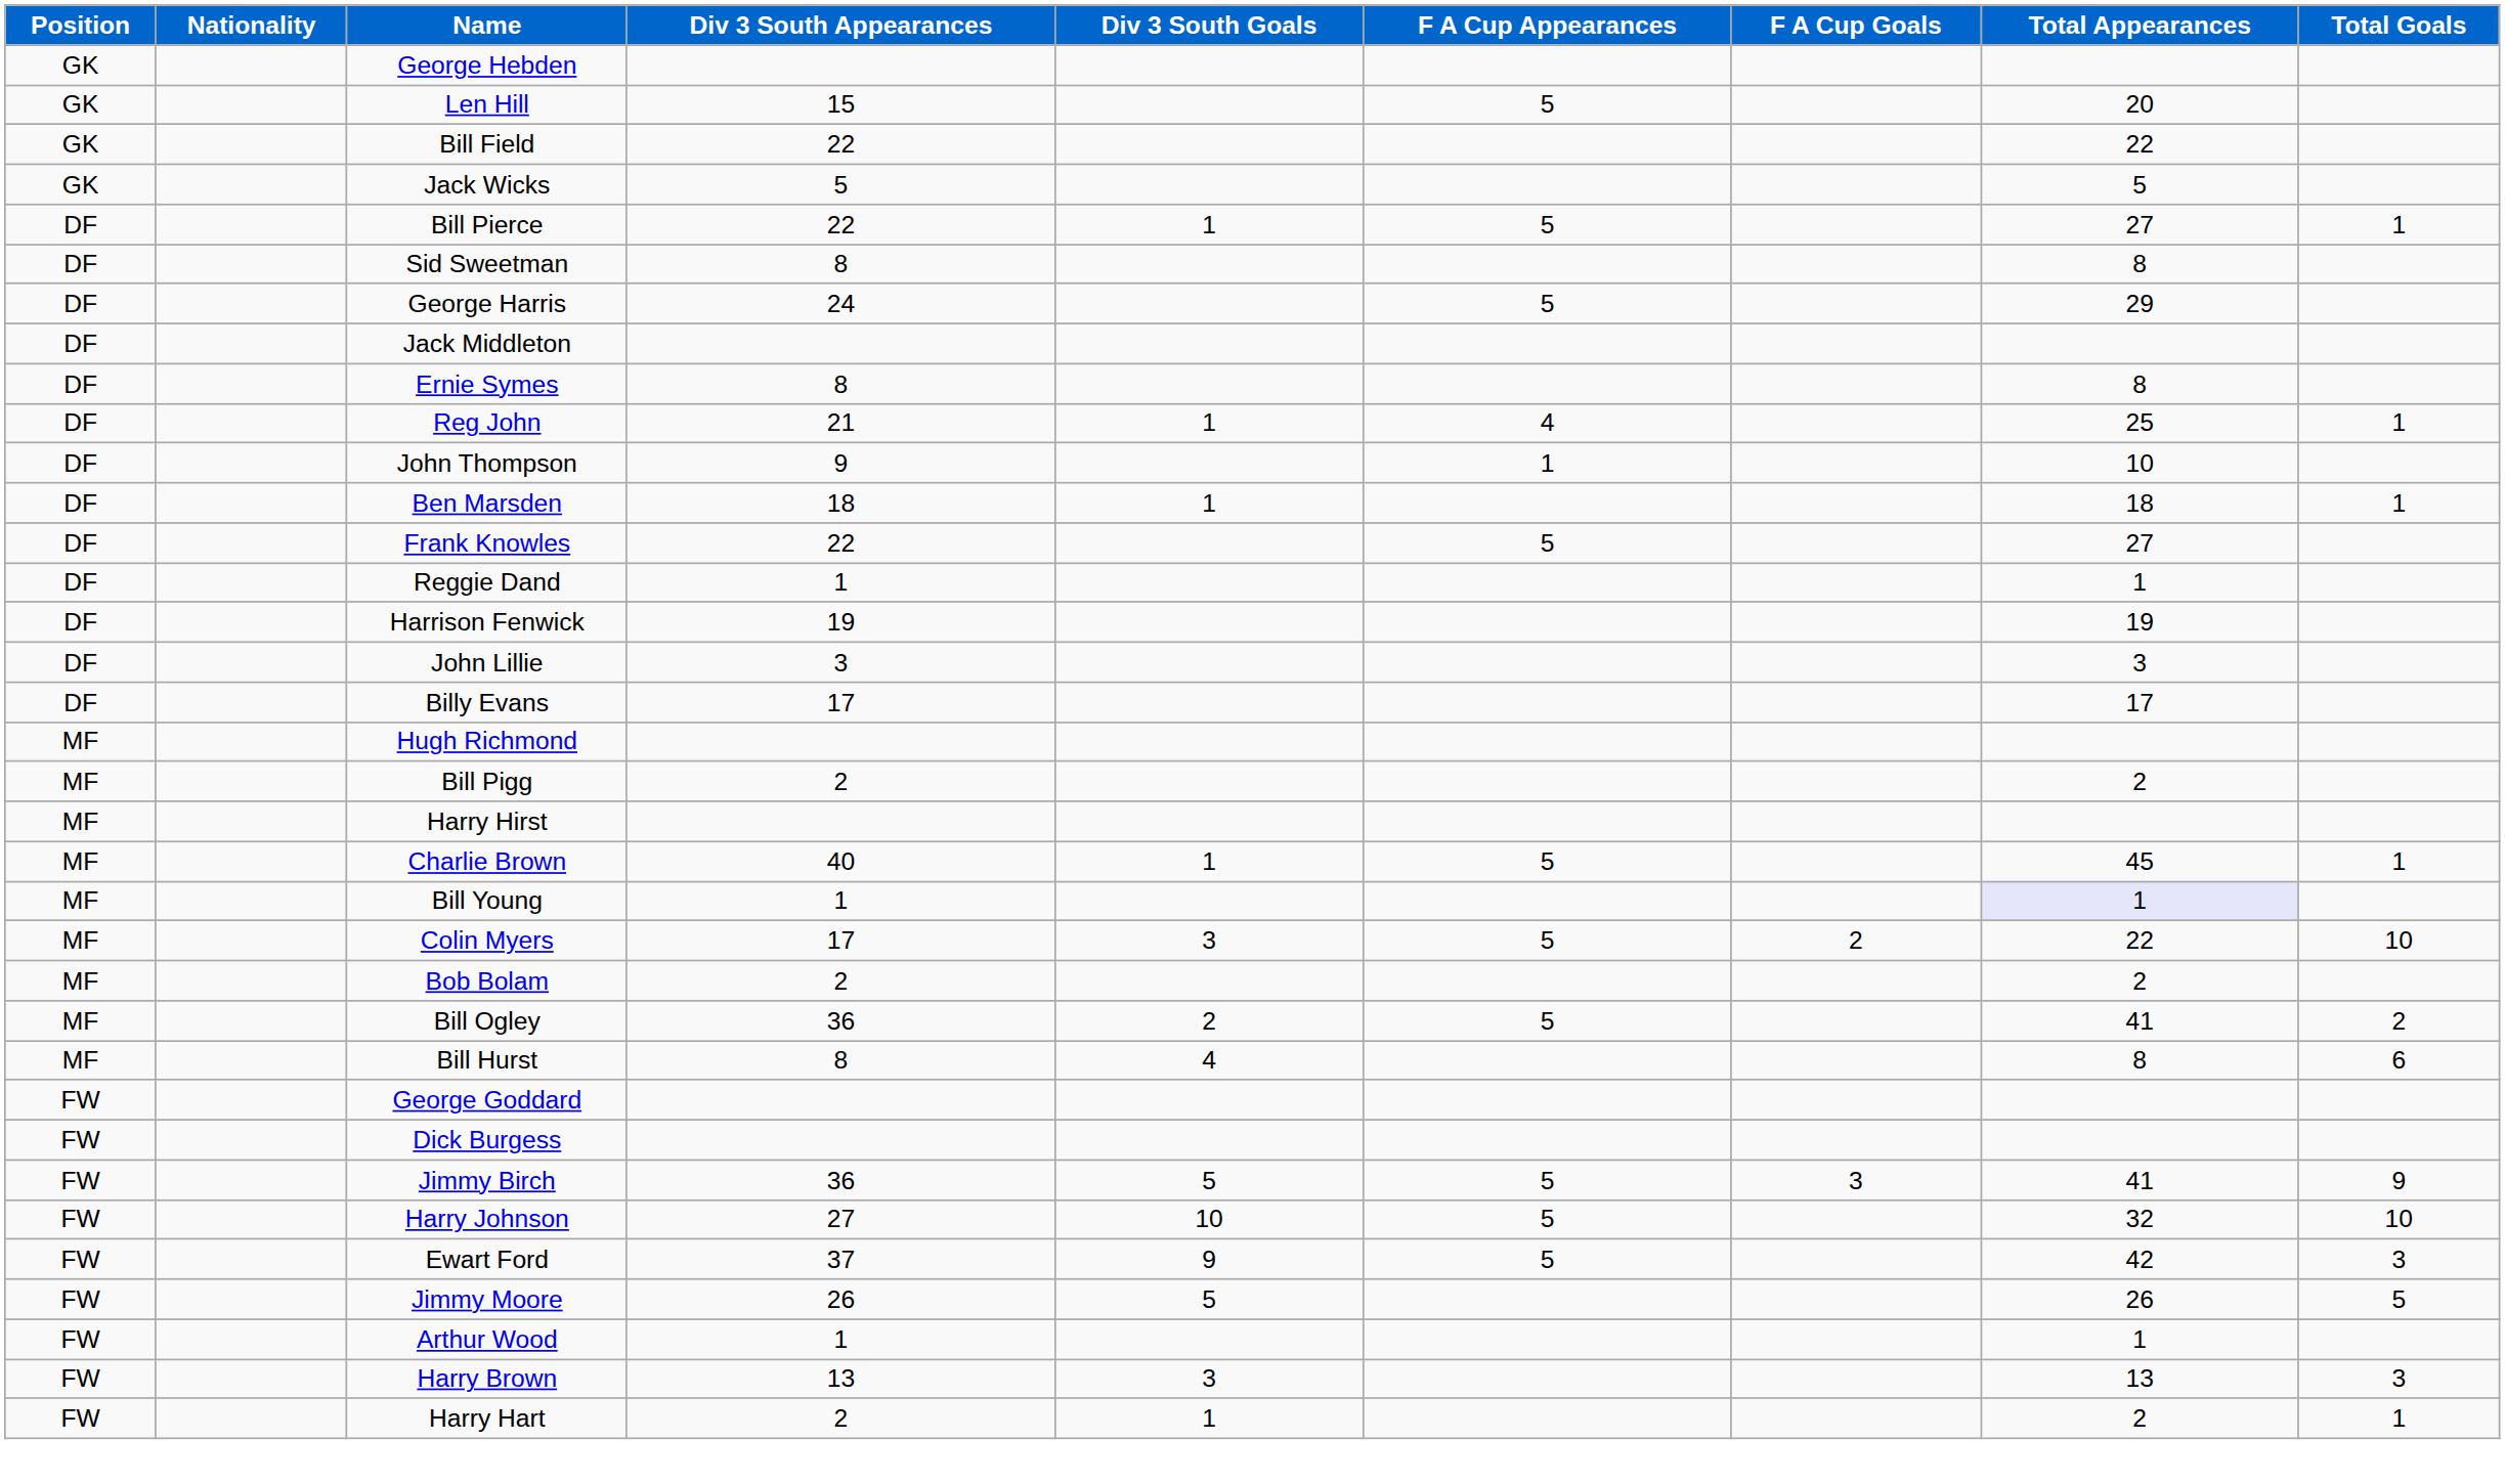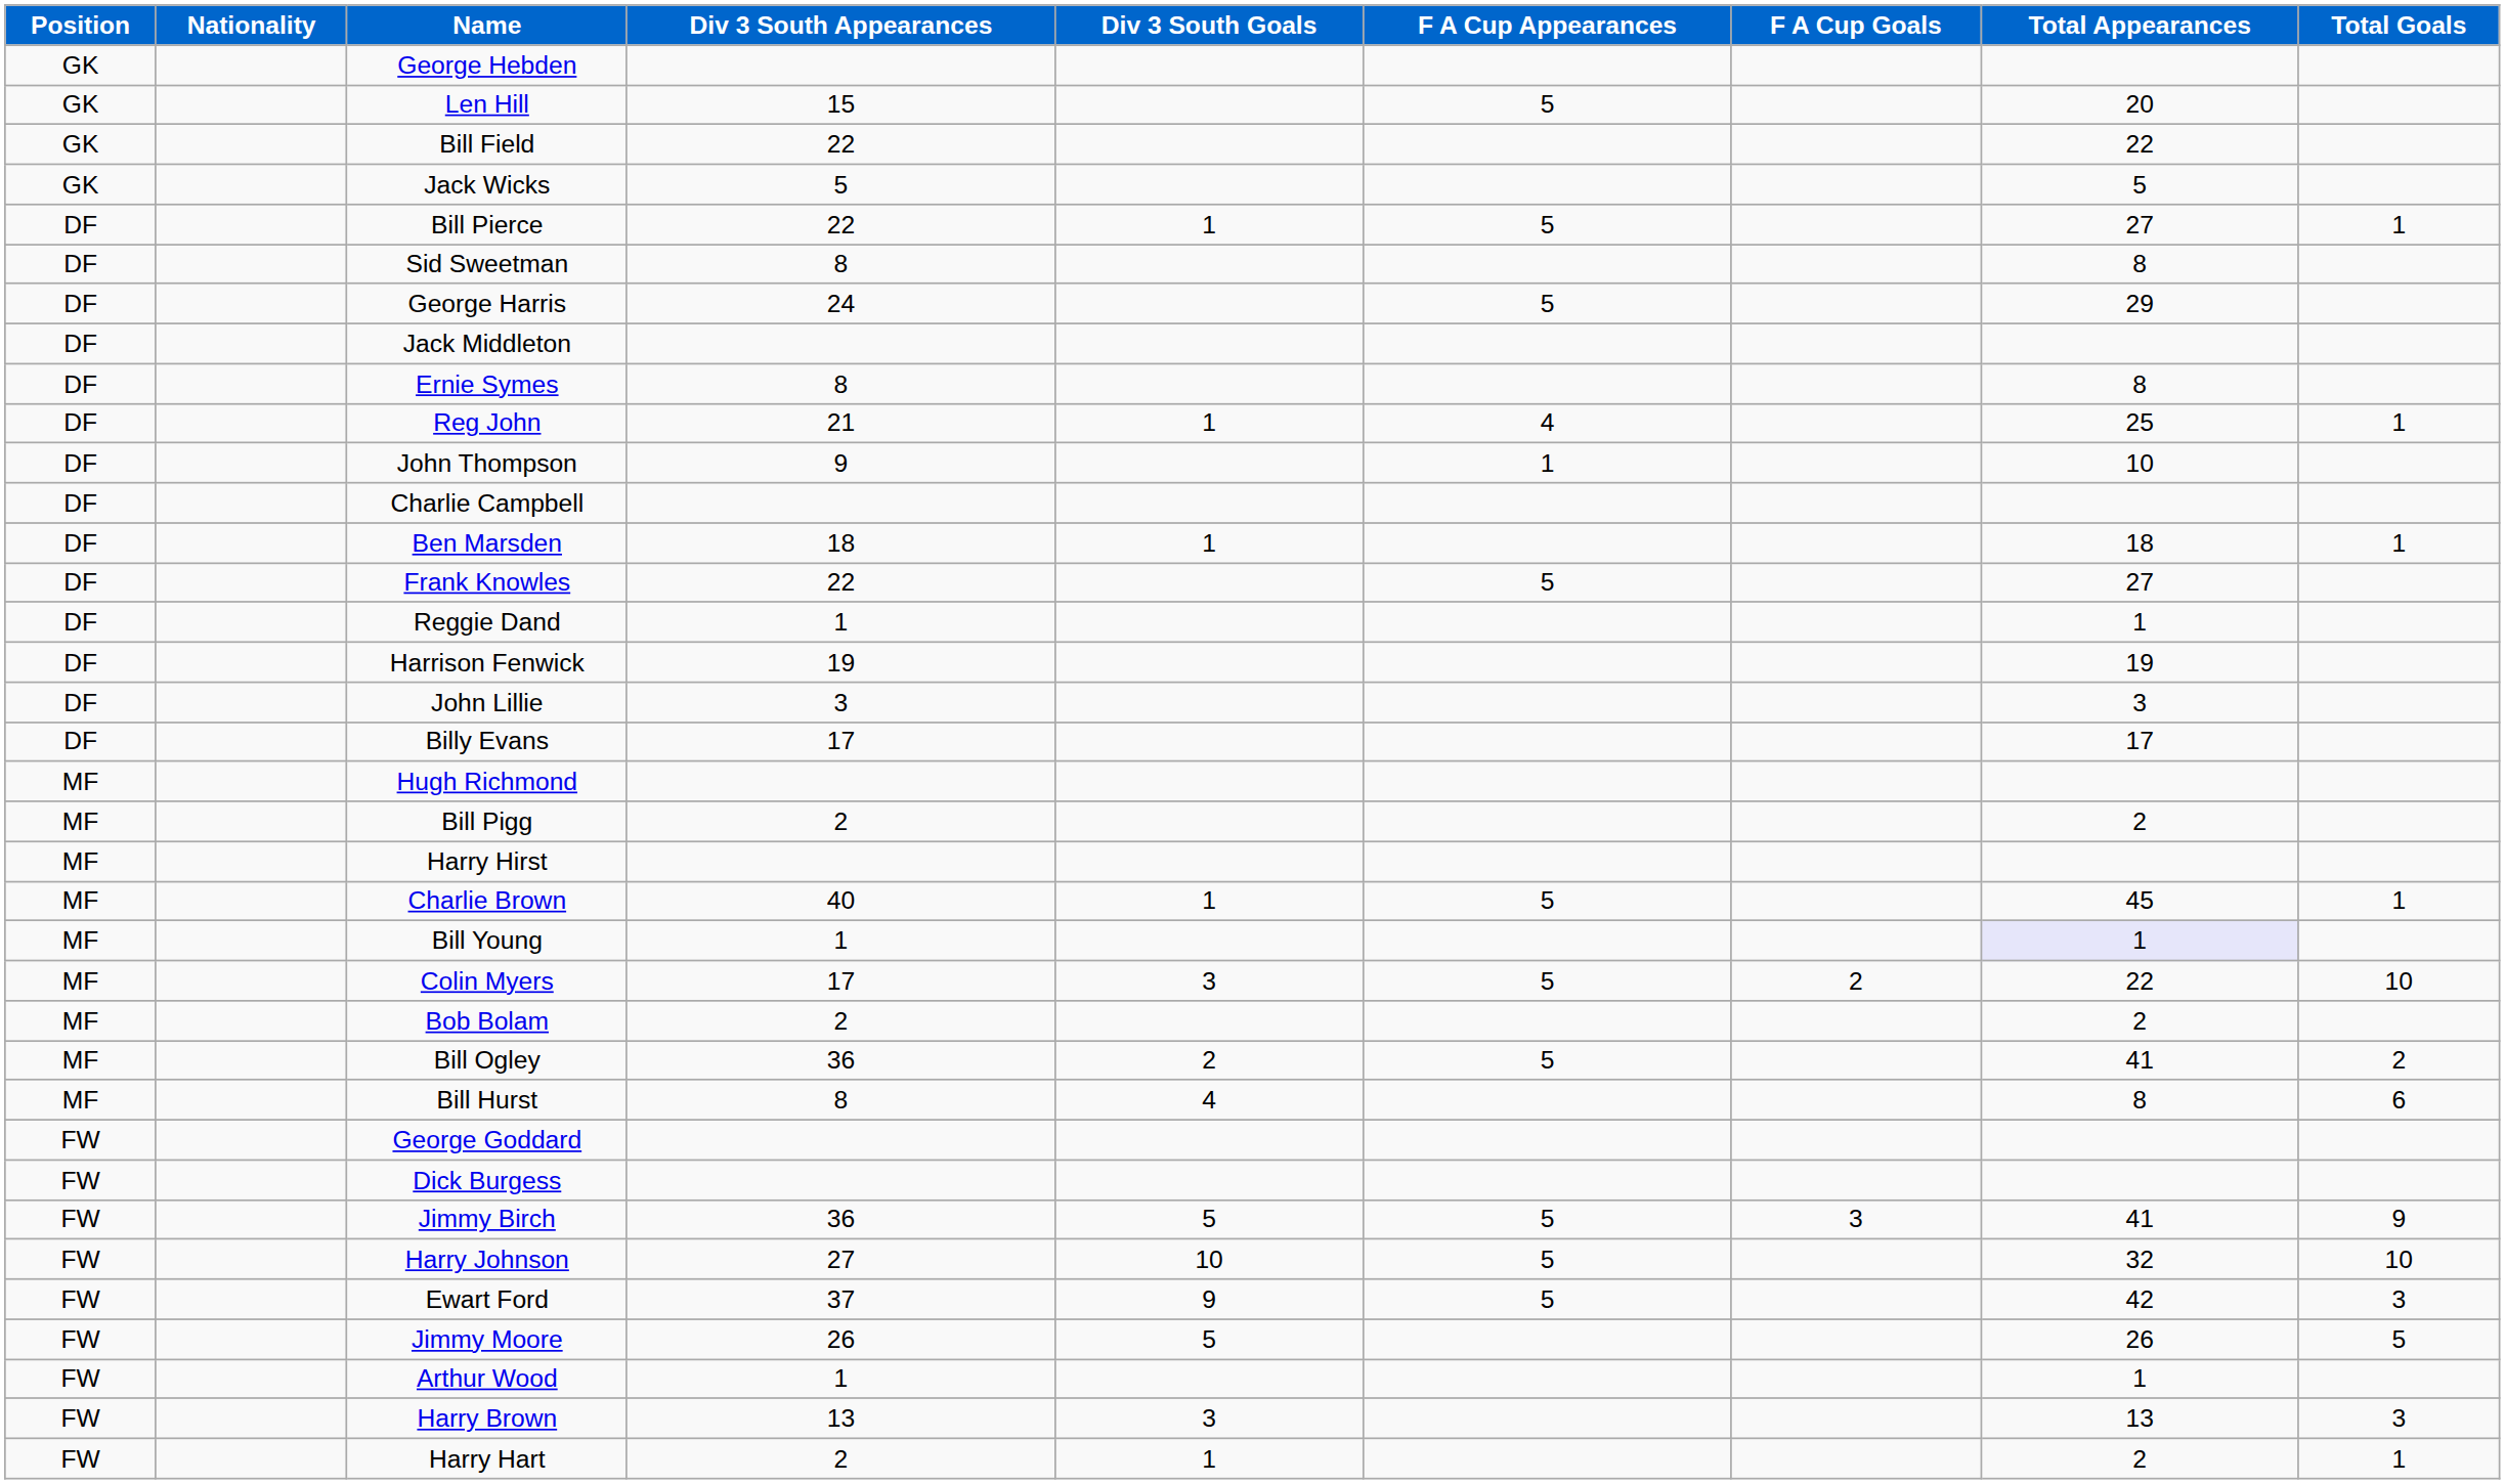+ row: DF | Charlie Campbell
